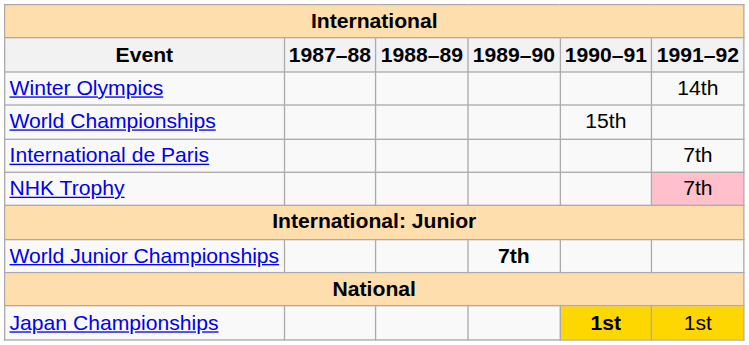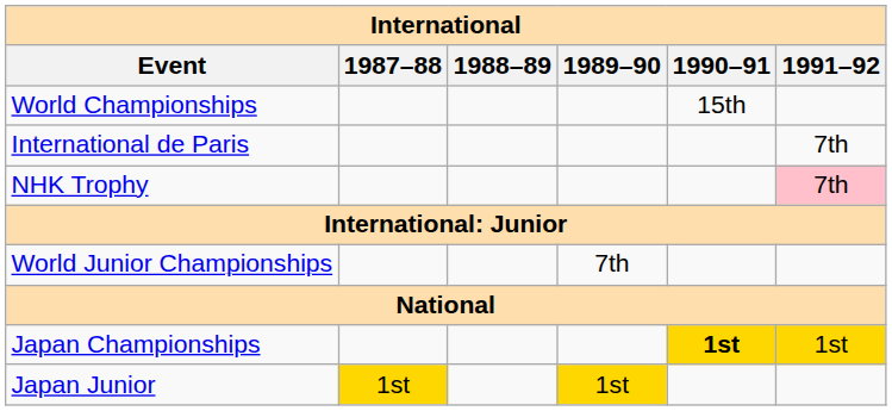- row: Winter Olympics | 14th
World Junior Championships | 1989–90: bold -> normal
+ row: Japan Junior | 1st | 1st
